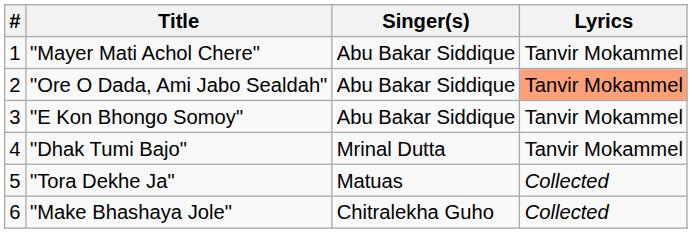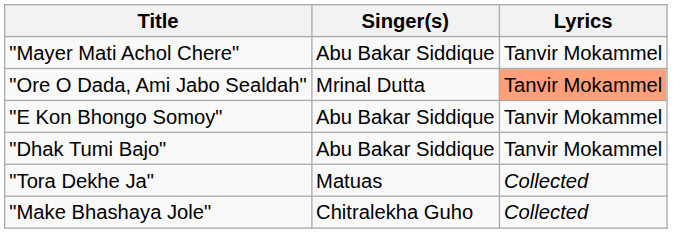- column: # | 1 | 2 | 3 | 4 | 5 | 6
"Ore O Dada, Ami Jabo Sealdah" | Singer(s): Abu Bakar Siddique -> Mrinal Dutta
"Dhak Tumi Bajo" | Singer(s): Mrinal Dutta -> Abu Bakar Siddique
